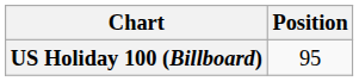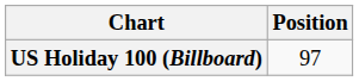US Holiday 100 (Billboard) | Position: 95 -> 97
